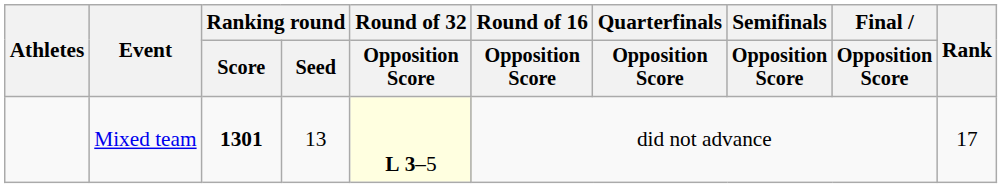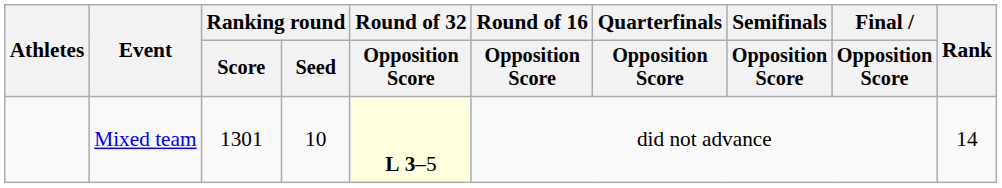Mixed team | Ranking round / Score: bold -> normal
Mixed team | Ranking round / Seed: 13 -> 10
Mixed team | Rank: 17 -> 14
